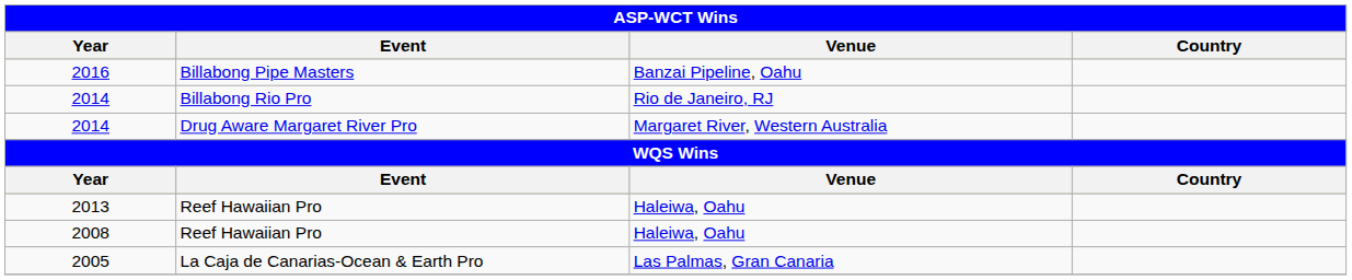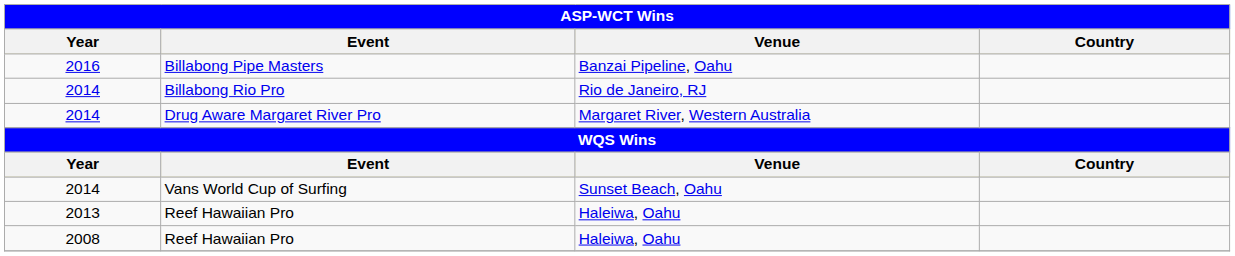+ row: 2014 | Vans World Cup of Surfing | Sunset Beach, Oahu
- row: 2005 | La Caja de Canarias-Ocean & Earth Pro | Las Palmas, Gran Canaria
